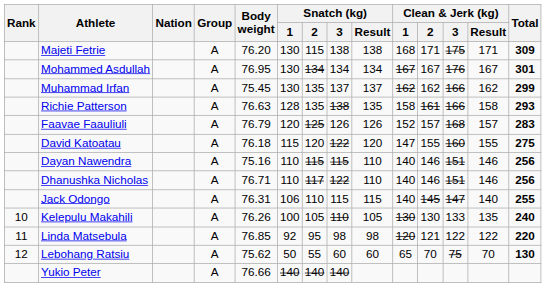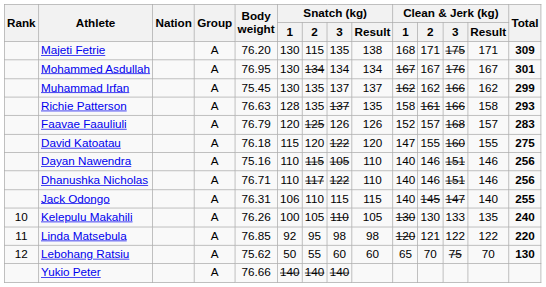Majeti Fetrie | Snatch (kg) / 3: 138 -> 135
Richie Patterson | Snatch (kg) / 3: 138 -> 137
Dayan Nawendra | Snatch (kg) / 3: 115 -> 105
